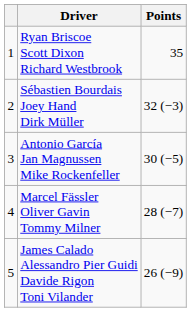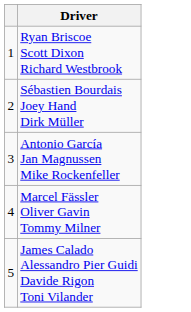- column: Points | 35 | 32 (−3) | 30 (−5) | 28 (−7) | 26 (−9)
